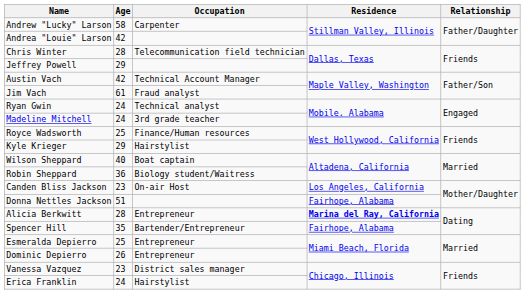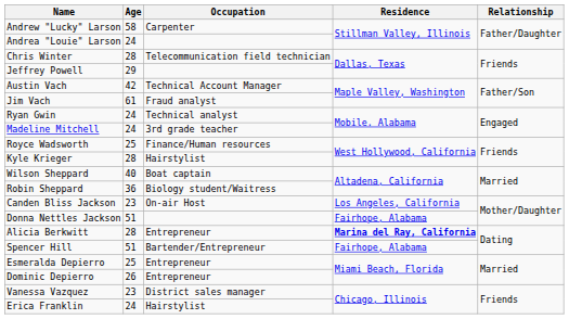Andrea "Louie" Larson | Age: 42 -> 24
Kyle Krieger | Age: 29 -> 28
Spencer Hill | Age: 35 -> 51
